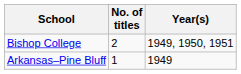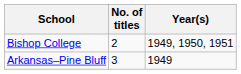Arkansas–Pine Bluff | No. of titles: 1 -> 3
